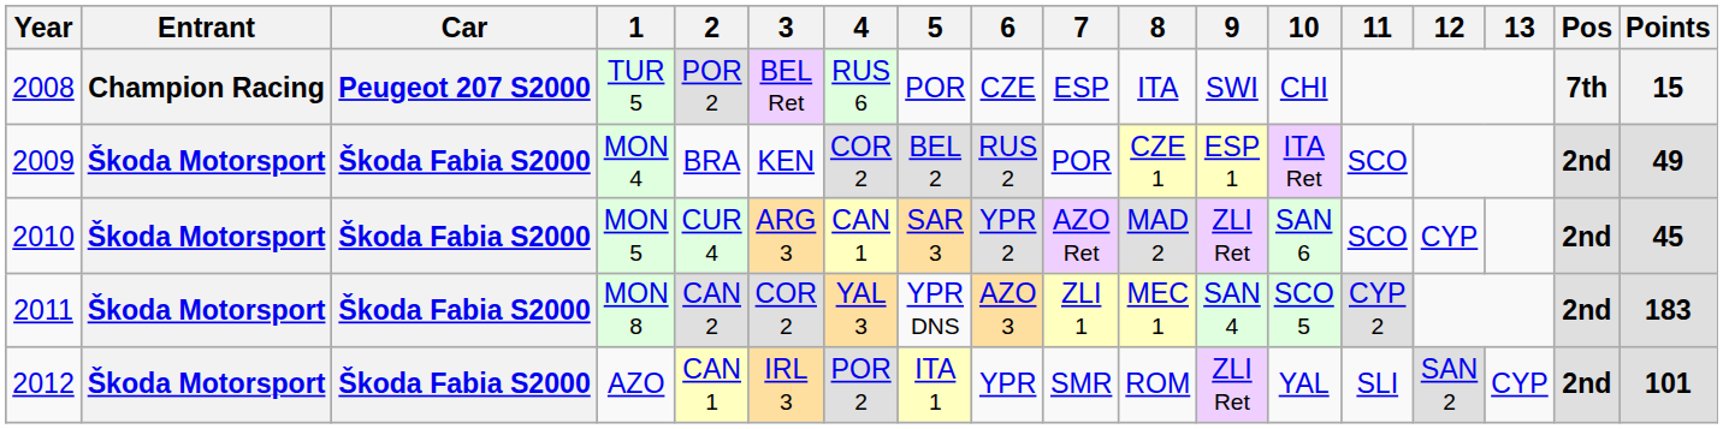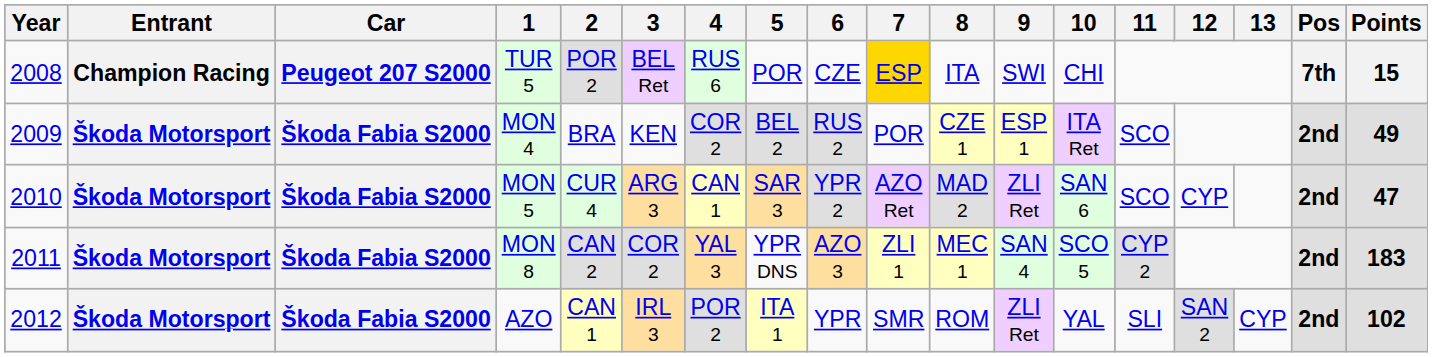TUR 5 | 7: no background -> gold background
MON 5 | Points: 45 -> 47
AZO | Points: 101 -> 102
